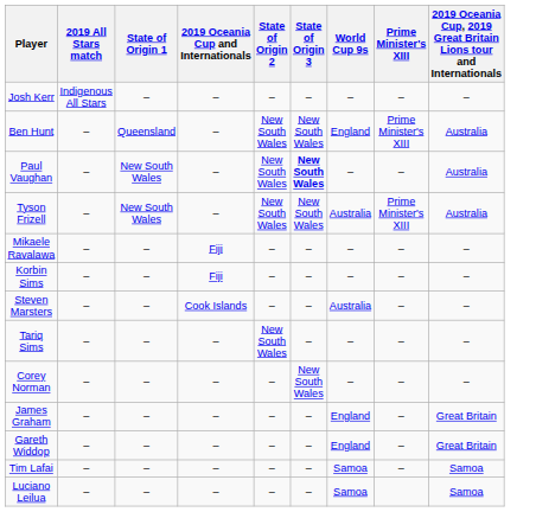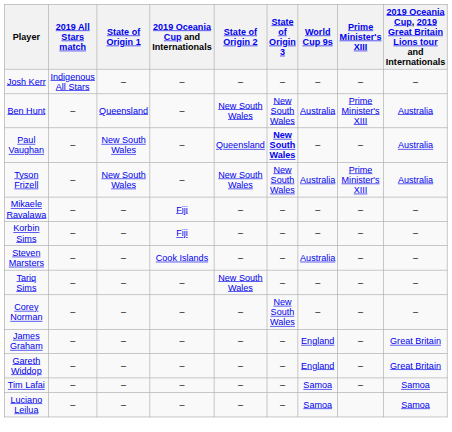Ben Hunt | World Cup 9s: England -> Australia
Paul Vaughan | State of Origin 2: New South Wales -> Queensland
